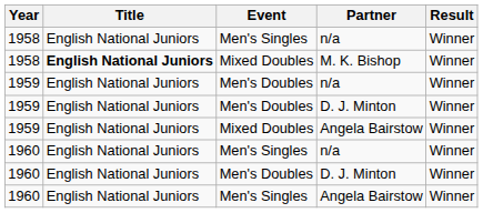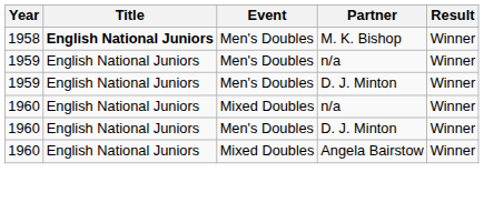- row: 1958 | English National Juniors | Men's Singles | n/a | Winner
M. K. Bishop | Event: Mixed Doubles -> Men's Doubles
- row: 1959 | English National Juniors | Mixed Doubles | Angela Bairstow | Winner
1960 / n/a | Event: Men's Singles -> Mixed Doubles
1960 / Angela Bairstow | Event: Men's Singles -> Mixed Doubles
